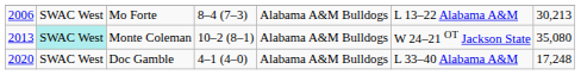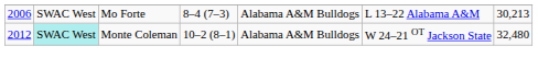Monte Coleman | column 1: 2013 -> 2012
Monte Coleman | column 7: 35,080 -> 32,480
- row: 2020 | SWAC West | Doc Gamble | 4–1 (4–0) | Alabama A&M Bulldogs | L 33–40 Alabama A&M | 17,248
